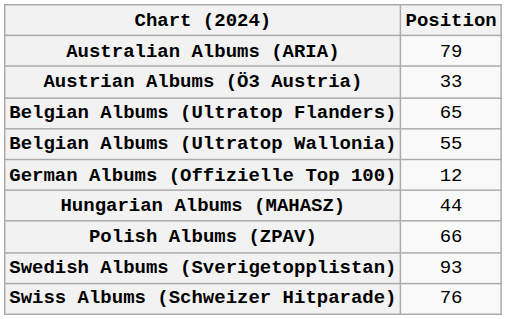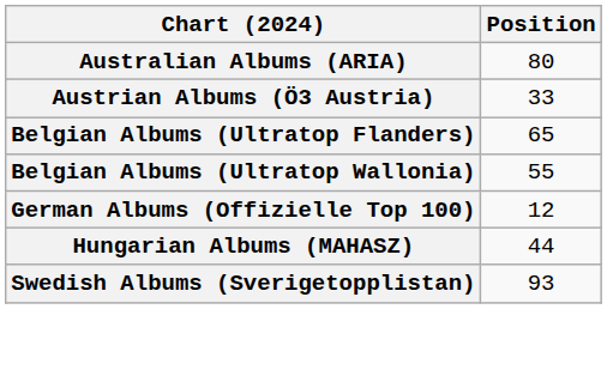Australian Albums (ARIA) | Position: 79 -> 80
- row: Polish Albums (ZPAV) | 66
- row: Swiss Albums (Schweizer Hitparade) | 76
